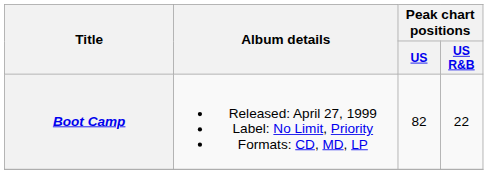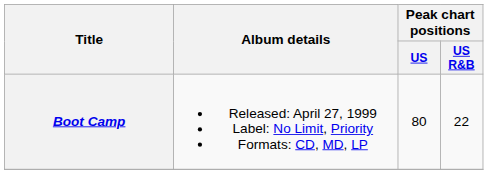Boot Camp | Peak chart positions / US: 82 -> 80
